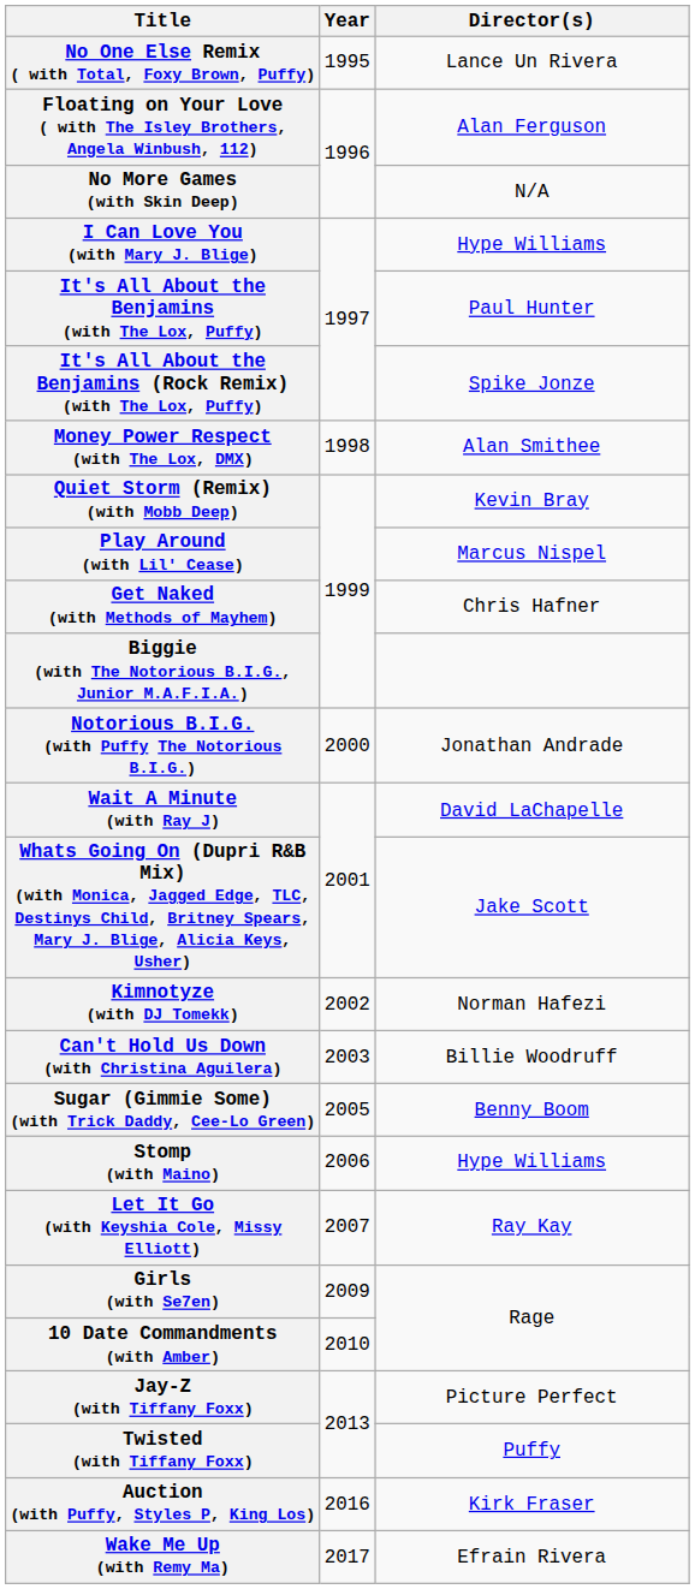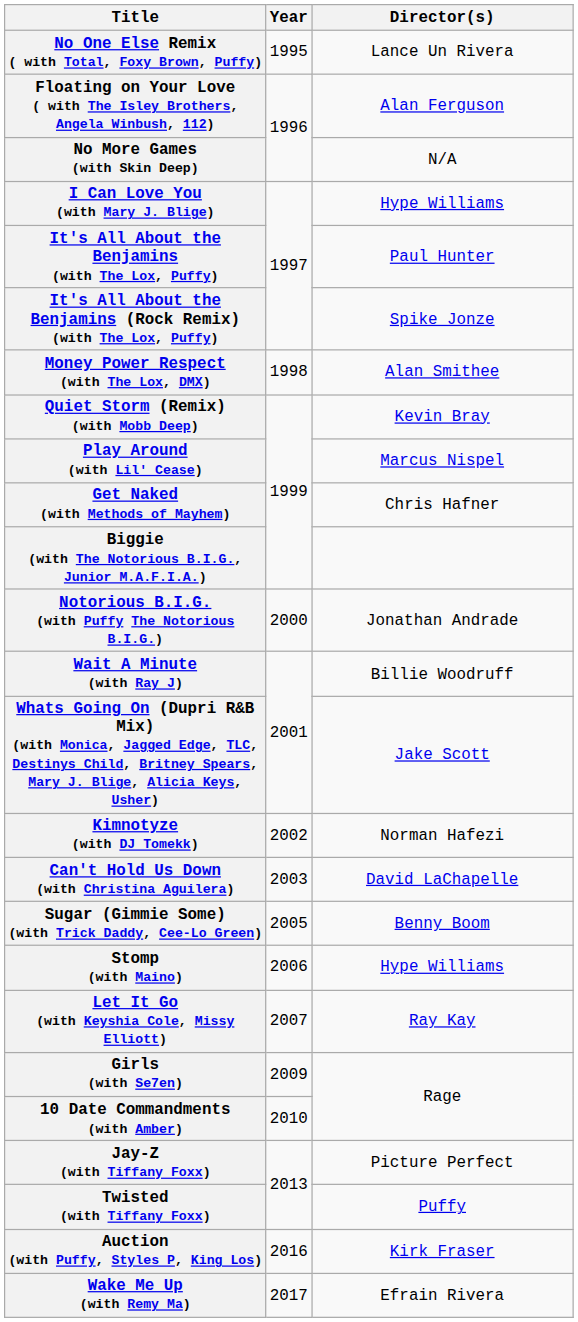Wait A Minute (with Ray J) | Director(s): David LaChapelle -> Billie Woodruff
Can't Hold Us Down (with Christina Aguilera) | Director(s): Billie Woodruff -> David LaChapelle
